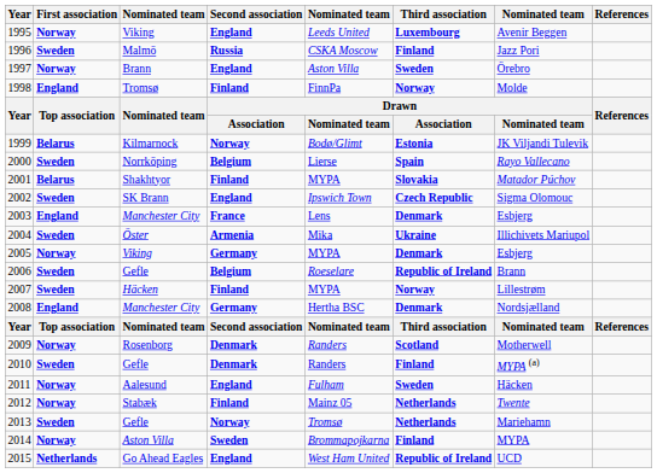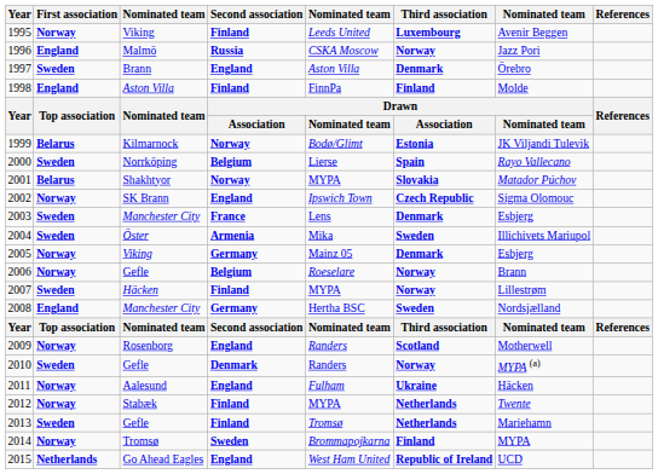1995 | Second association: England -> Finland
1996 | First association: Sweden -> England
1996 | Third association: Finland -> Norway
1997 | First association: Norway -> Sweden
1997 | Third association: Sweden -> Denmark
1998 | column 3: Tromsø -> Aston Villa
1998 | Third association: Norway -> Finland
2001 | Second association: Finland -> Norway
2002 | First association: Sweden -> Norway
2003 | First association: England -> Sweden
2004 | Third association: Ukraine -> Sweden
2005 | column 5: MYPA -> Mainz 05
2006 | First association: Sweden -> Norway
2006 | Third association: Republic of Ireland -> Norway
2008 | Third association: Denmark -> Sweden
2009 | Second association: Denmark -> England
2010 | Third association: Finland -> Norway
2011 | Third association: Sweden -> Ukraine
2012 | column 5: Mainz 05 -> MYPA
2013 | Second association: Norway -> Finland
2014 | column 3: Aston Villa -> Tromsø
